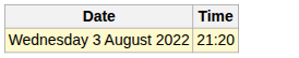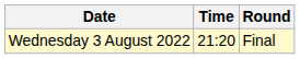+ column: Round | Final
